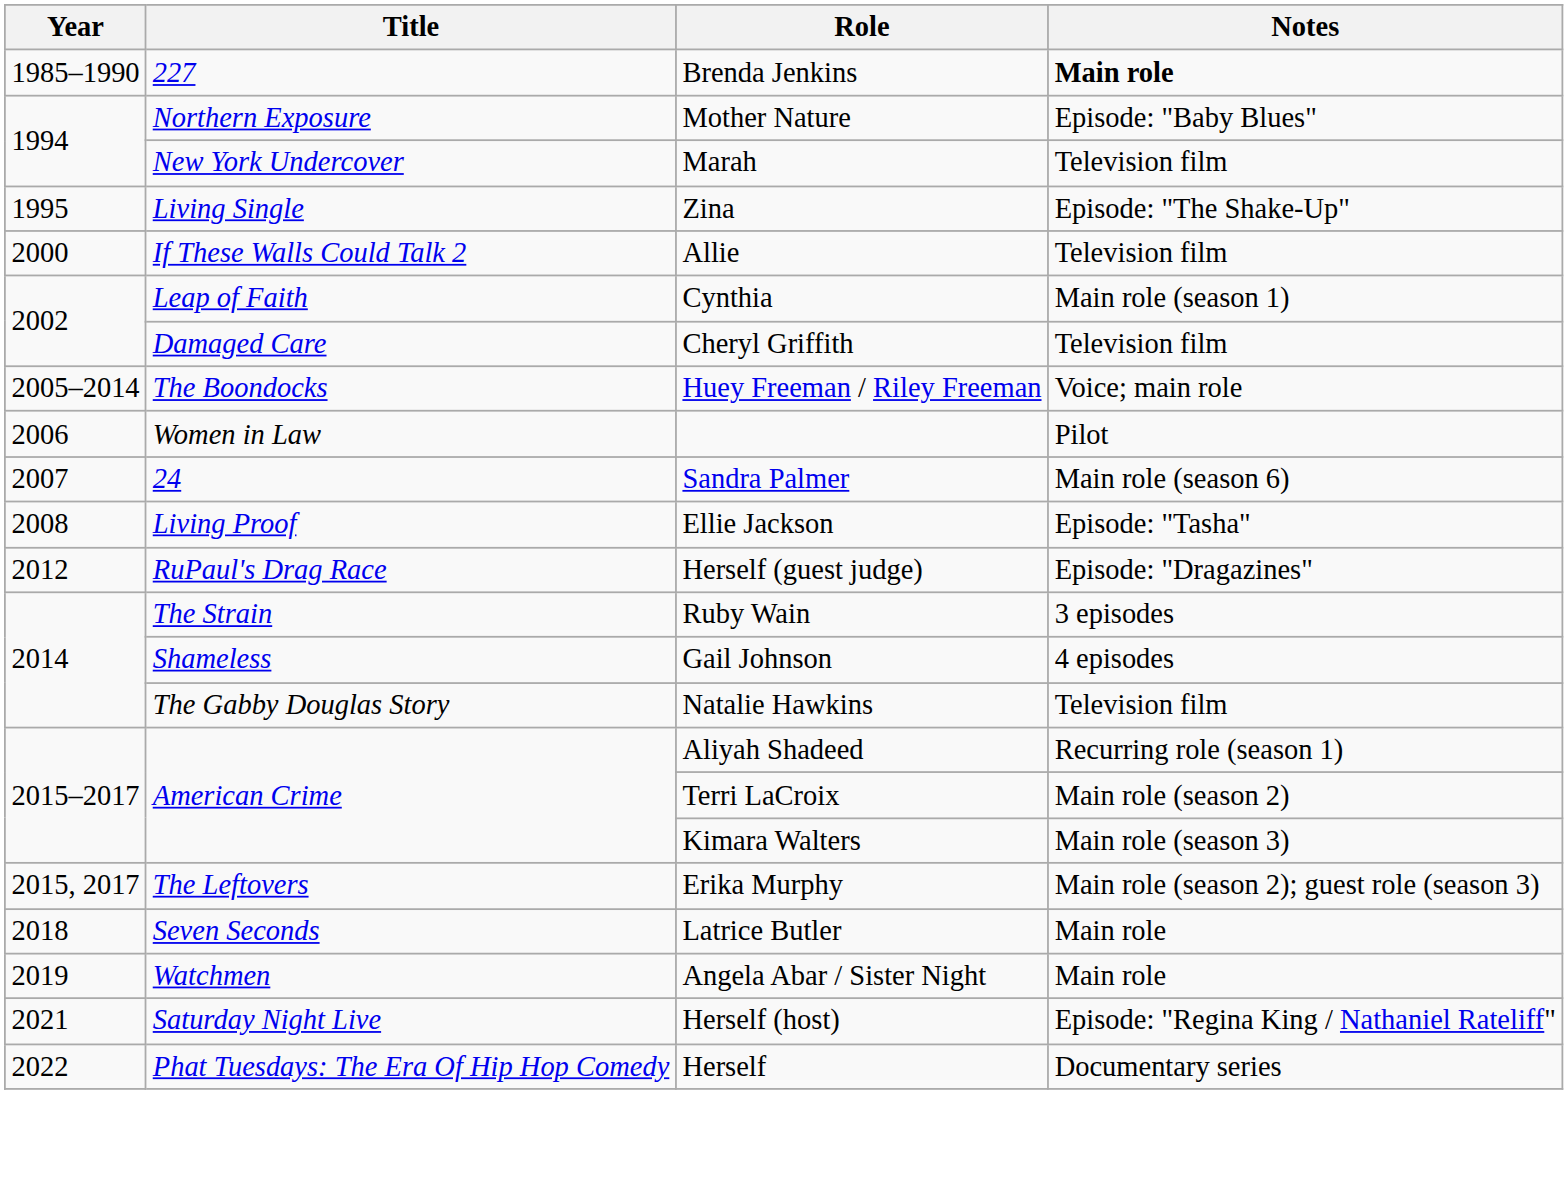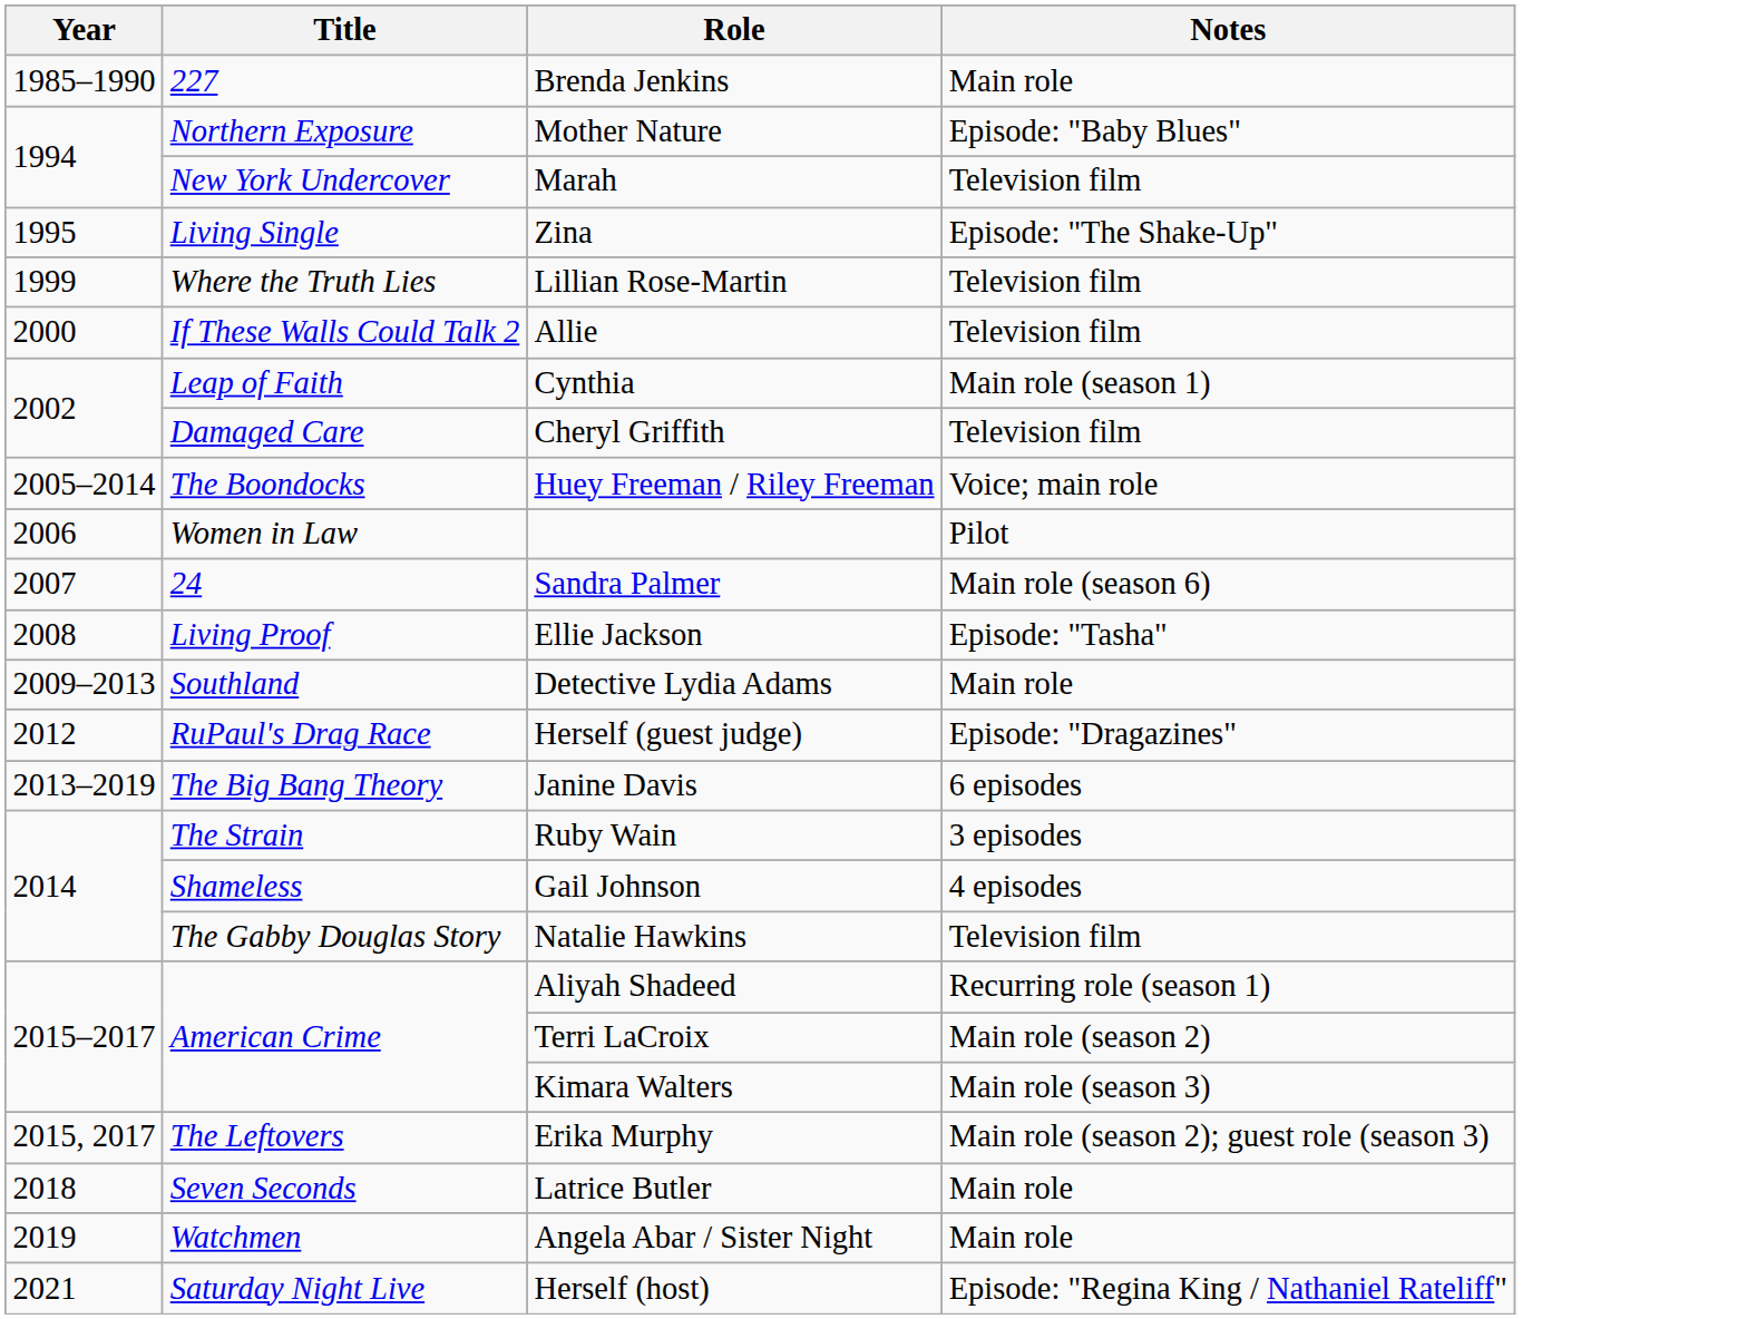Brenda Jenkins | Notes: bold -> normal
+ row: 1999 | Where the Truth Lies | Lillian Rose-Martin | Television film
+ row: 2009–2013 | Southland | Detective Lydia Adams | Main role
+ row: 2013–2019 | The Big Bang Theory | Janine Davis | 6 episodes
- row: 2022 | Phat Tuesdays: The Era Of Hip Hop Comedy | Herself | Documentary series
